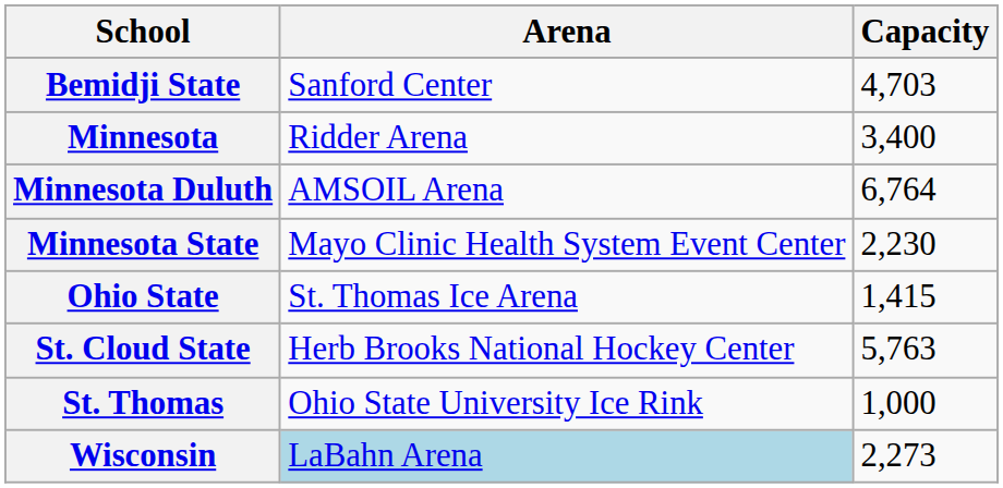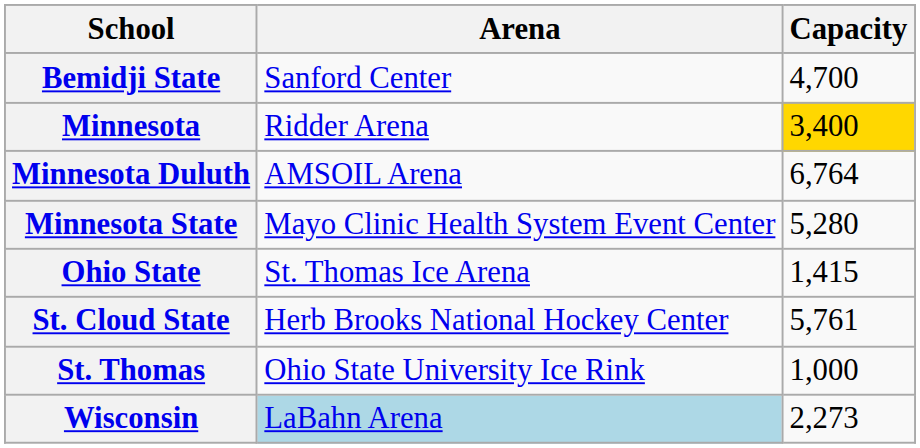Bemidji State | Capacity: 4,703 -> 4,700
Minnesota | Capacity: no background -> gold background
Minnesota State | Capacity: 2,230 -> 5,280
St. Cloud State | Capacity: 5,763 -> 5,761
